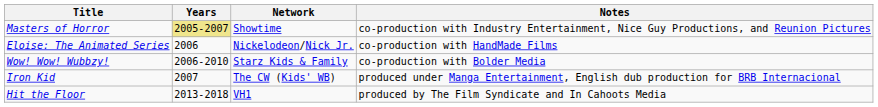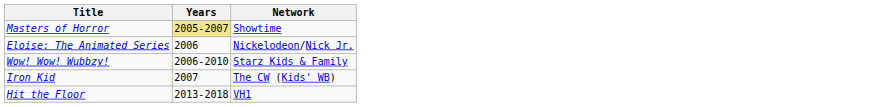- column: Notes | co-production with Industry Entertainment, Nice Guy Productions, and Reunion Pictures | co-production with HandMade Films | co-production with Bolder Media | produced under Manga Entertainment, English dub production for BRB Internacional | produced by The Film Syndicate and In Cahoots Media
